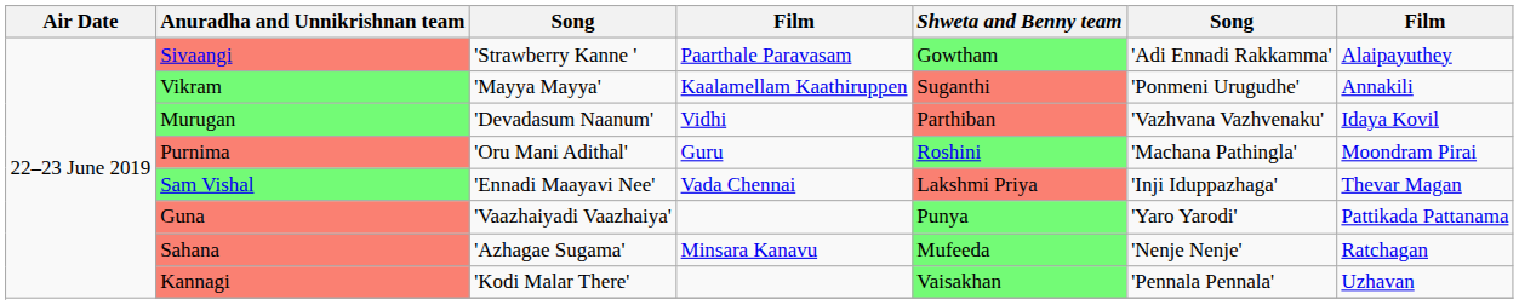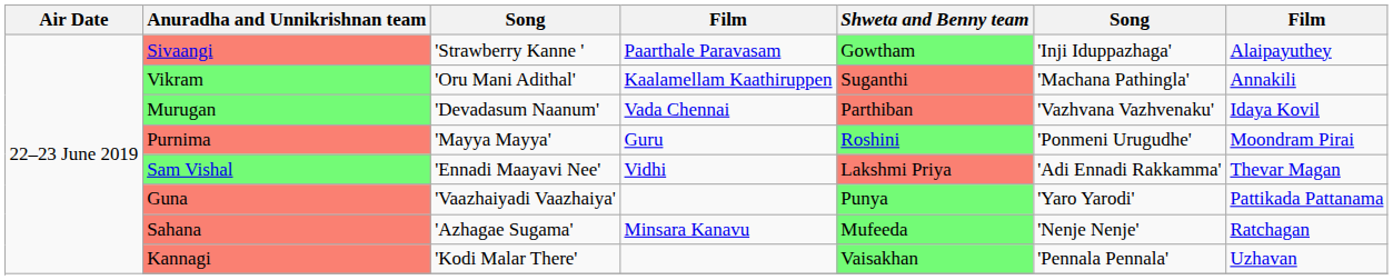Sivaangi | column 6: 'Adi Ennadi Rakkamma' -> 'Inji Iduppazhaga'
Vikram | column 3: 'Mayya Mayya' -> 'Oru Mani Adithal'
Vikram | column 6: 'Ponmeni Urugudhe' -> 'Machana Pathingla'
Murugan | column 4: Vidhi -> Vada Chennai
Purnima | column 3: 'Oru Mani Adithal' -> 'Mayya Mayya'
Purnima | column 6: 'Machana Pathingla' -> 'Ponmeni Urugudhe'
Sam Vishal | column 4: Vada Chennai -> Vidhi
Sam Vishal | column 6: 'Inji Iduppazhaga' -> 'Adi Ennadi Rakkamma'
